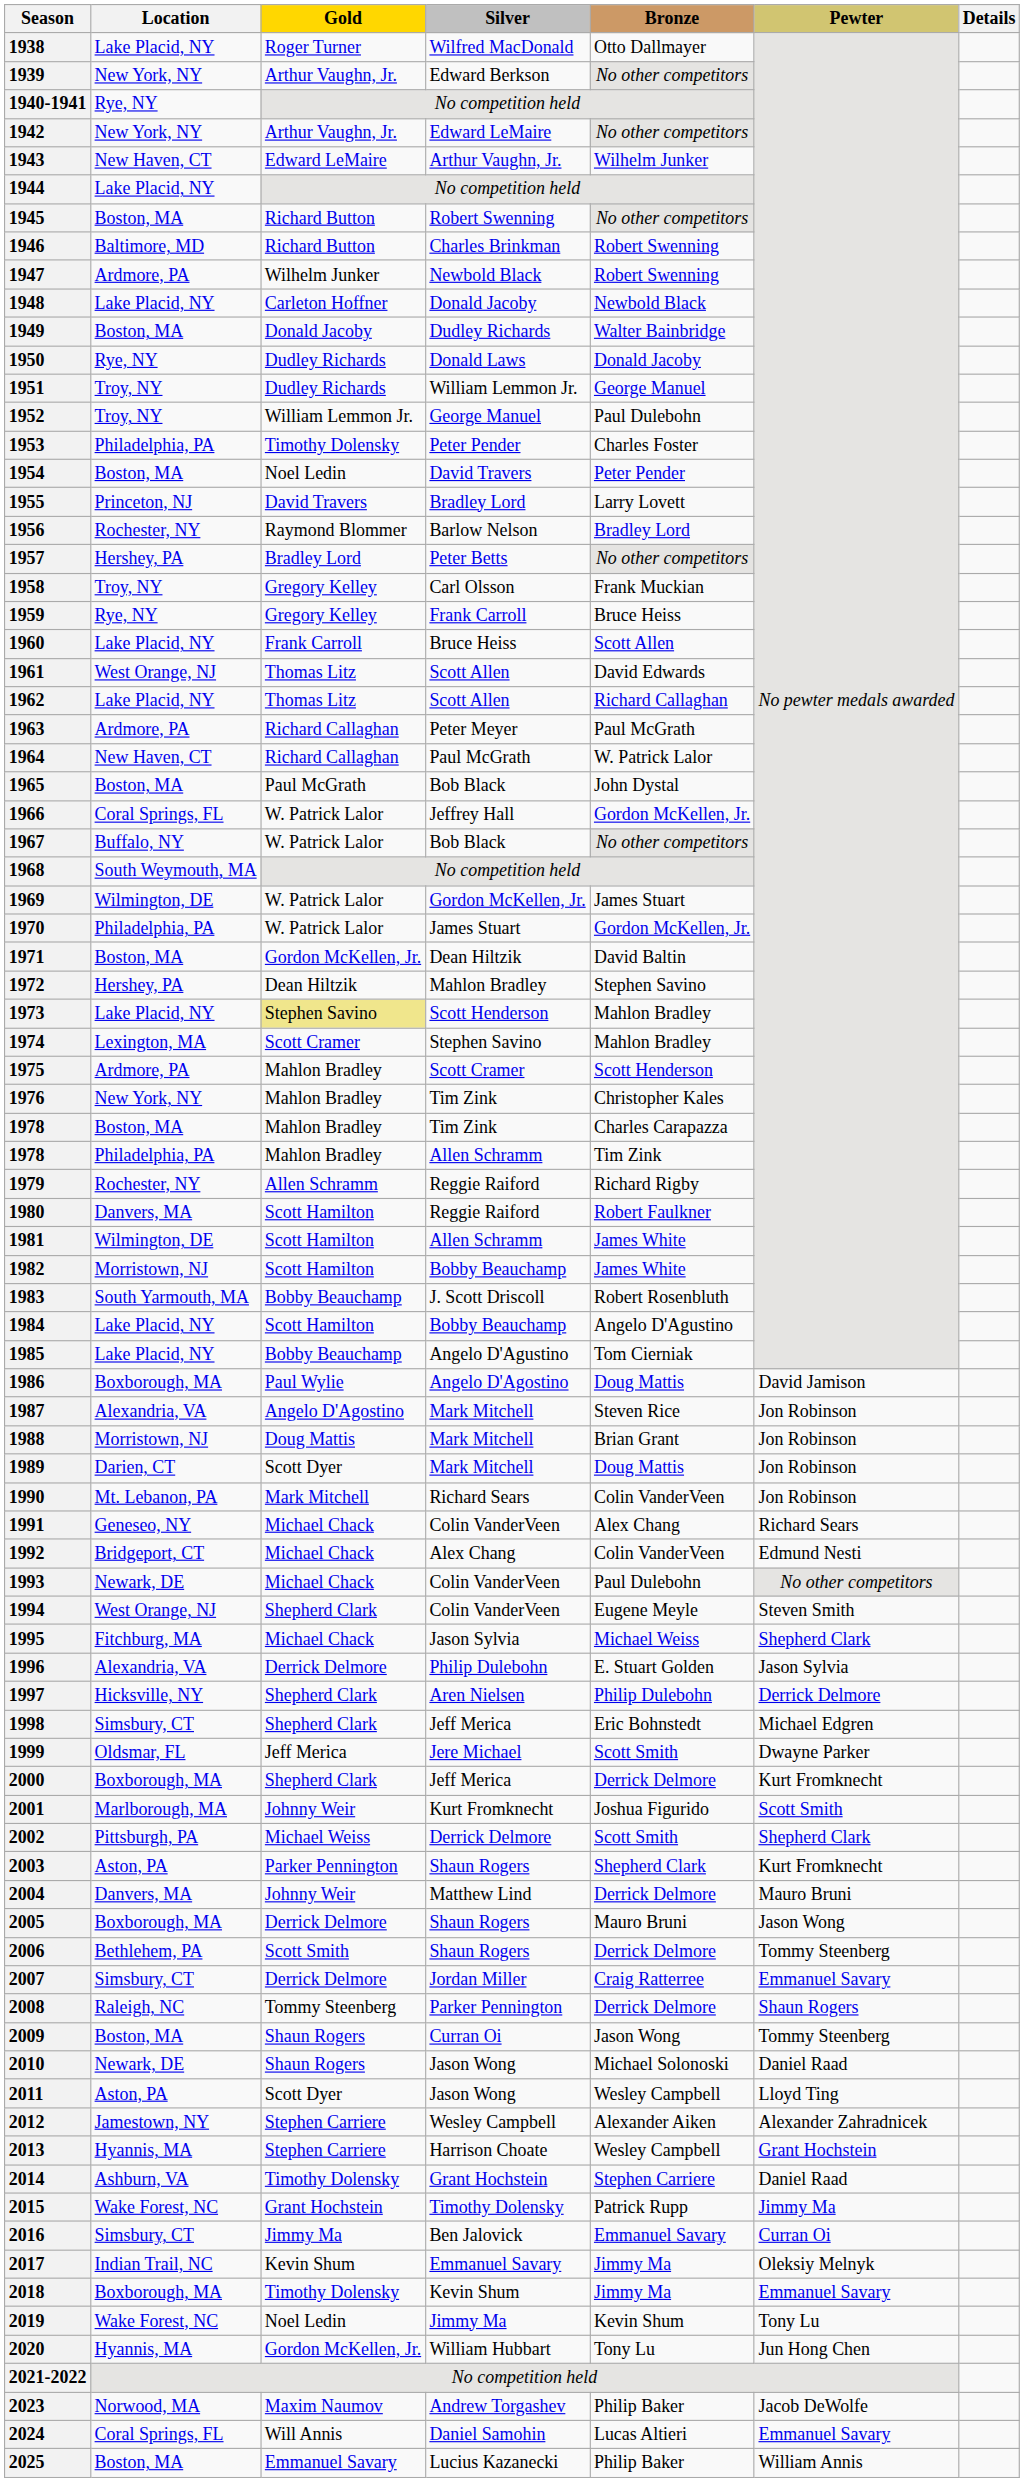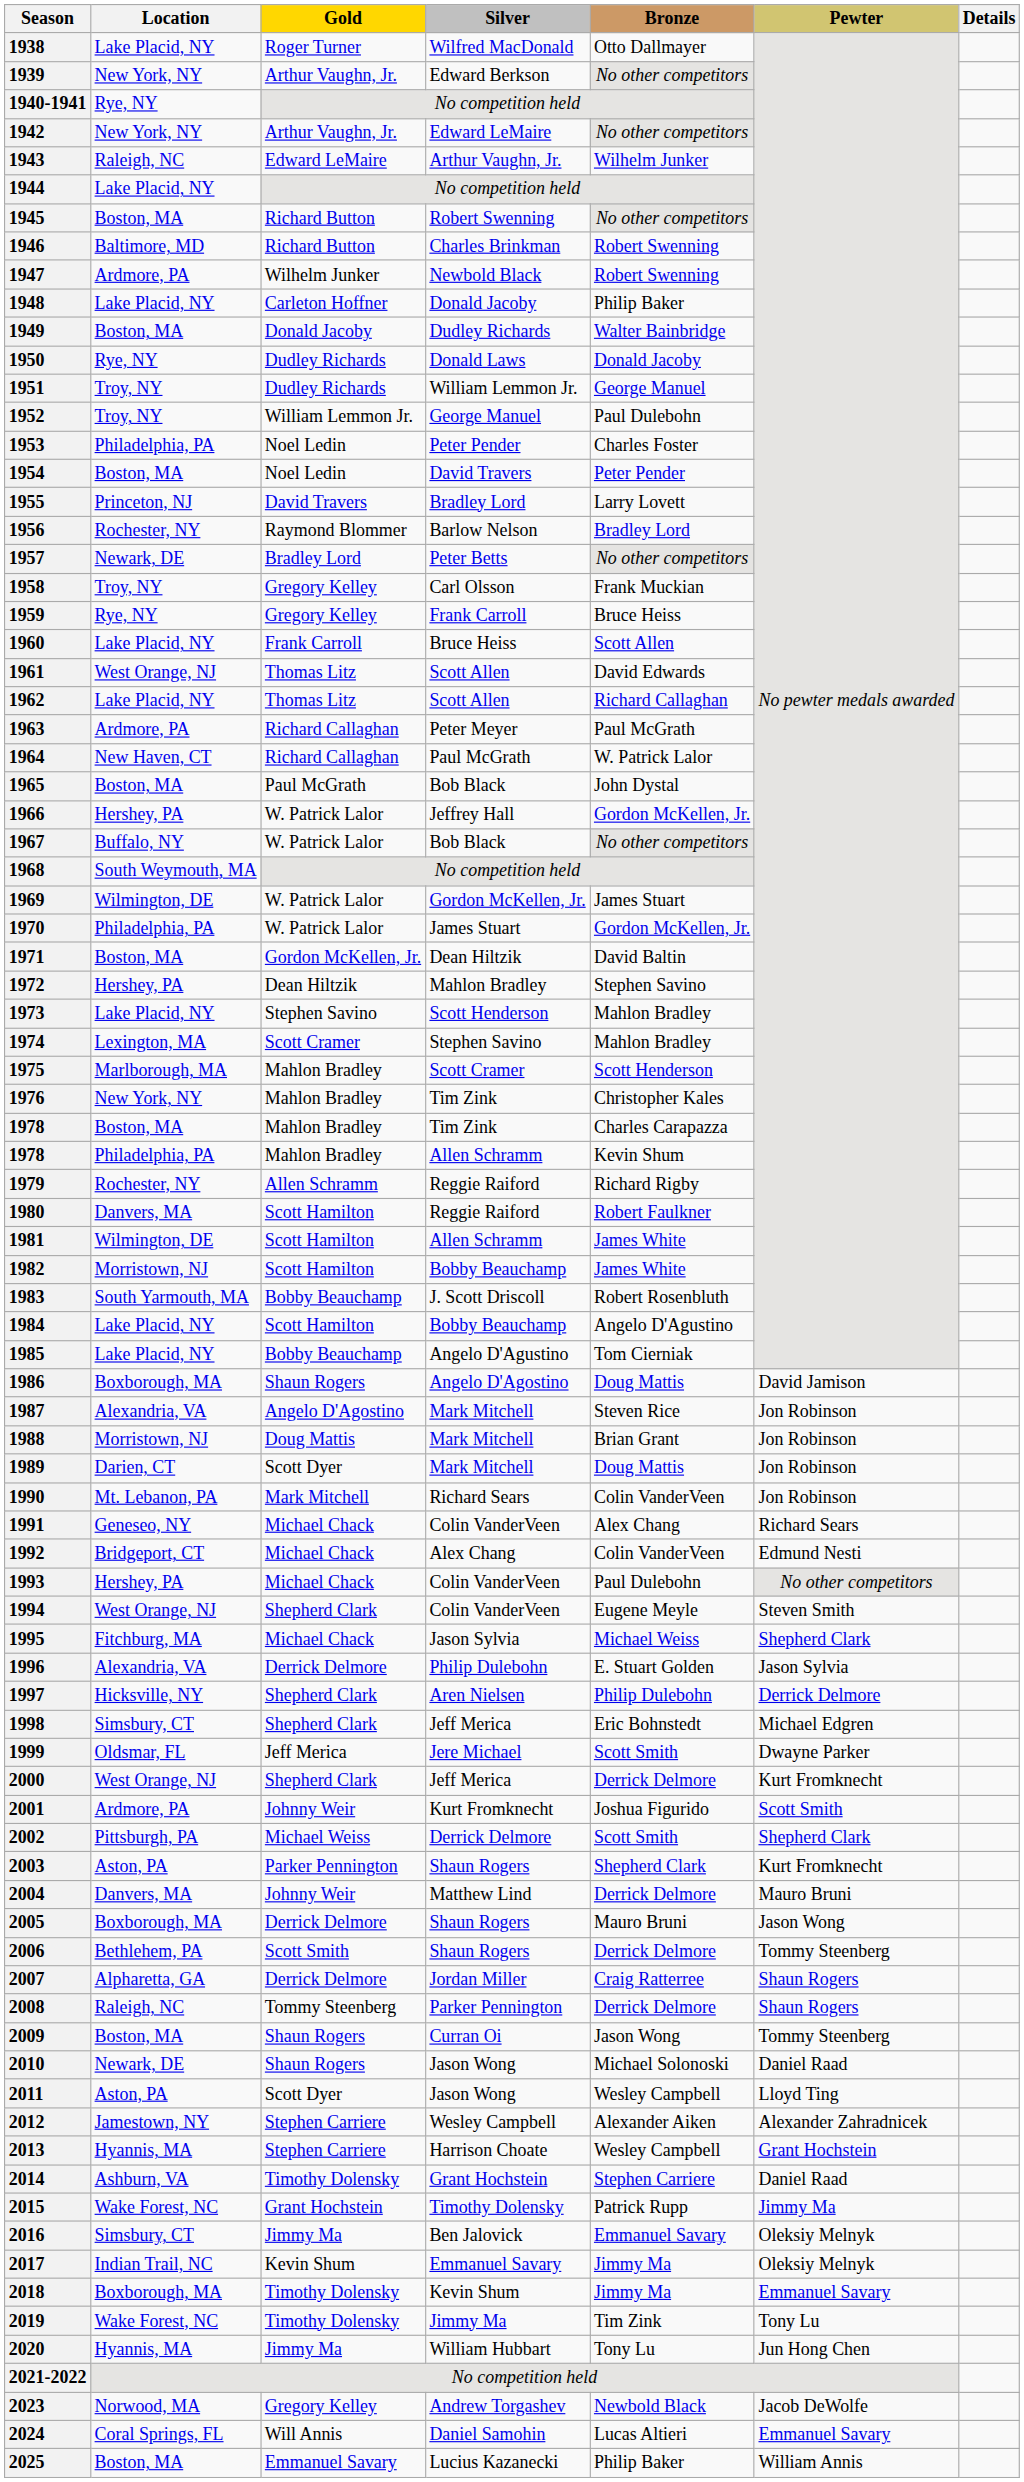1943 | Location: New Haven, CT -> Raleigh, NC
1948 | Bronze: Newbold Black -> Philip Baker
1953 | Gold: Timothy Dolensky -> Noel Ledin
1957 | Location: Hershey, PA -> Newark, DE
1966 | Location: Coral Springs, FL -> Hershey, PA
1973 | Gold: khaki background -> no background
1975 | Location: Ardmore, PA -> Marlborough, MA
1978 / Allen Schramm | Bronze: Tim Zink -> Kevin Shum
1986 | Gold: Paul Wylie -> Shaun Rogers
1993 | Location: Newark, DE -> Hershey, PA
2000 | Location: Boxborough, MA -> West Orange, NJ
2001 | Location: Marlborough, MA -> Ardmore, PA
2007 | Location: Simsbury, CT -> Alpharetta, GA
2007 | Pewter: Emmanuel Savary -> Shaun Rogers
2016 | Pewter: Curran Oi -> Oleksiy Melnyk
2019 | Gold: Noel Ledin -> Timothy Dolensky
2019 | Bronze: Kevin Shum -> Tim Zink
2020 | Gold: Gordon McKellen, Jr. -> Jimmy Ma
2023 | Gold: Maxim Naumov -> Gregory Kelley
2023 | Bronze: Philip Baker -> Newbold Black
